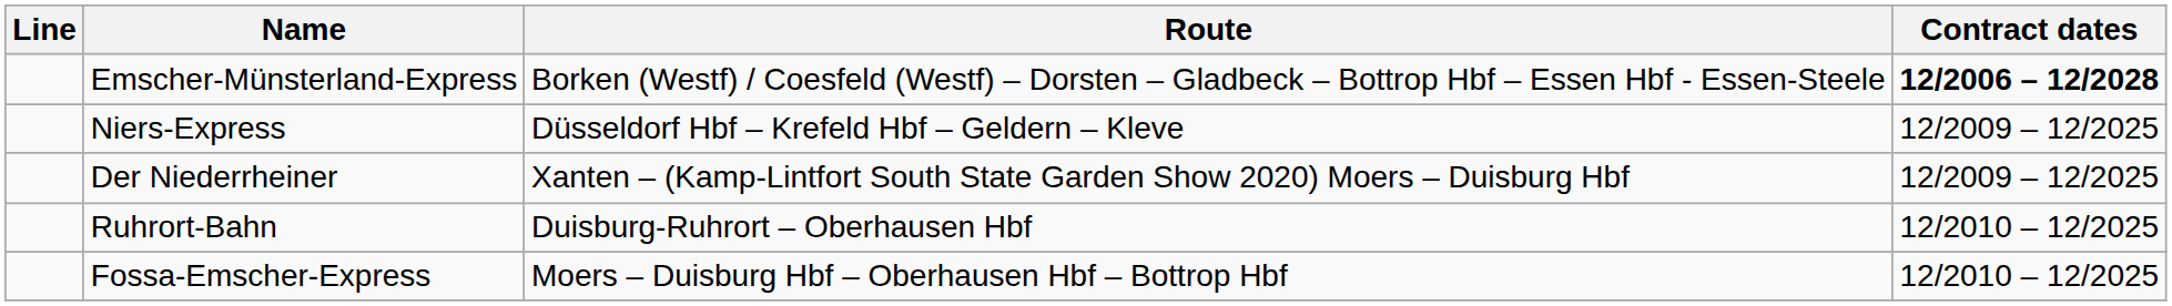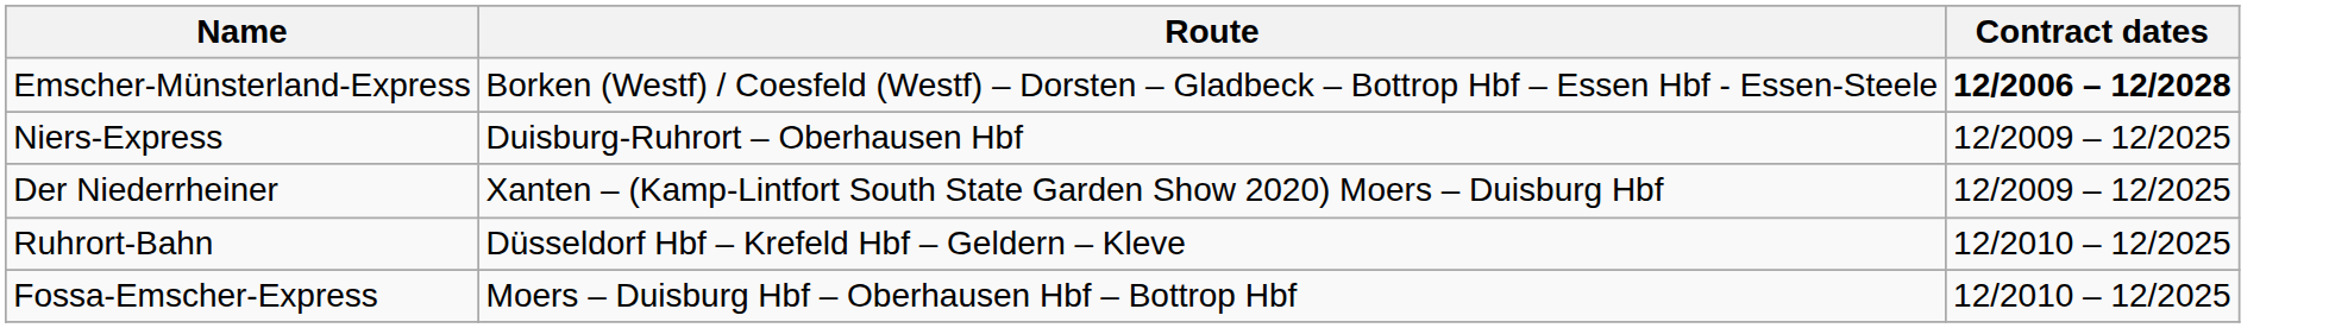- column: Line
Niers-Express | Route: Düsseldorf Hbf – Krefeld Hbf – Geldern – Kleve -> Duisburg-Ruhrort – Oberhausen Hbf
Ruhrort-Bahn | Route: Duisburg-Ruhrort – Oberhausen Hbf -> Düsseldorf Hbf – Krefeld Hbf – Geldern – Kleve
